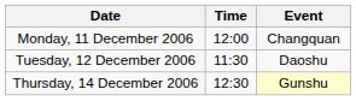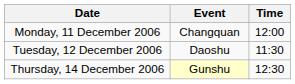columns swapped: Time <-> Event
